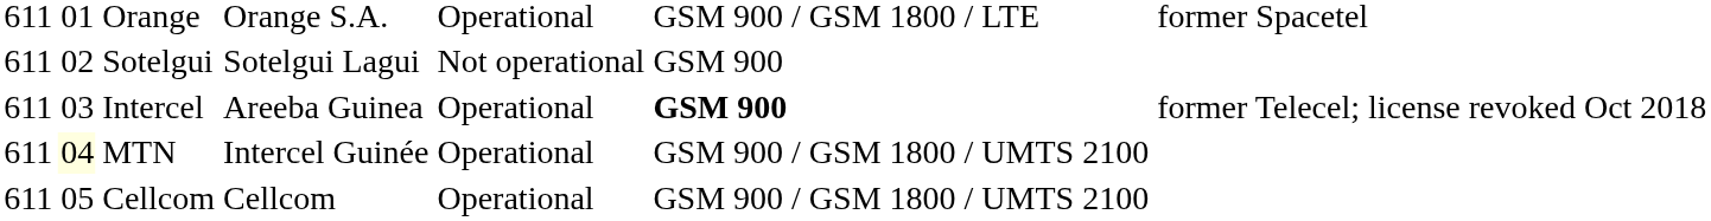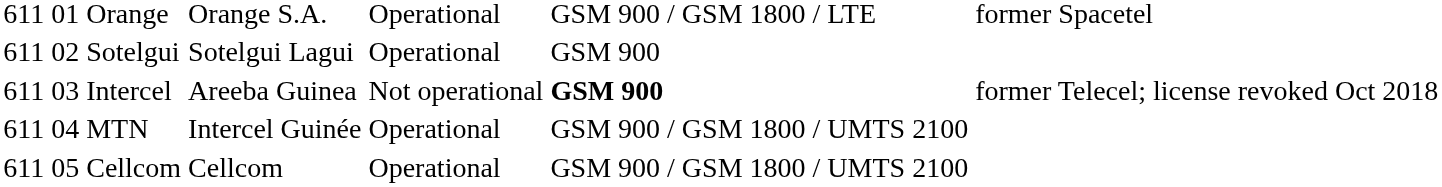Sotelgui | column 5: Not operational -> Operational
Intercel | column 5: Operational -> Not operational
MTN | column 2: lightyellow background -> no background
